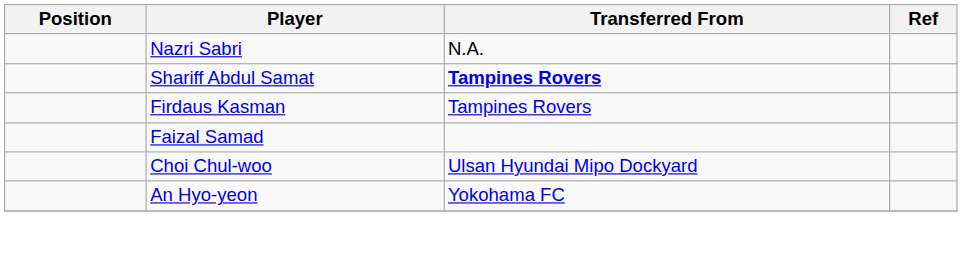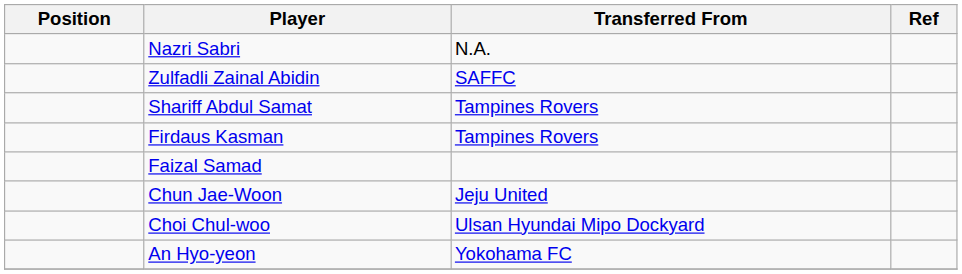+ row: Zulfadli Zainal Abidin | SAFFC
Shariff Abdul Samat | Transferred From: bold -> normal
+ row: Chun Jae-Woon | Jeju United
